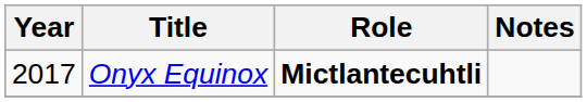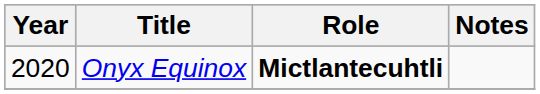Onyx Equinox | Year: 2017 -> 2020
